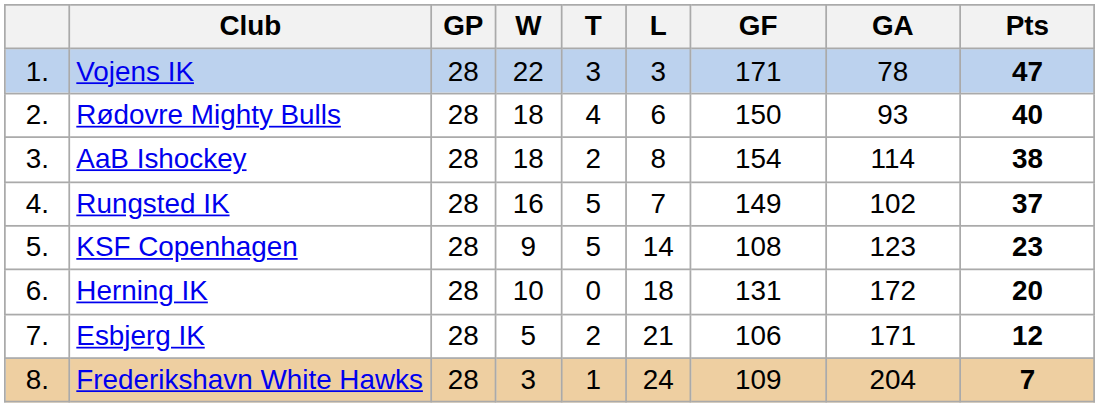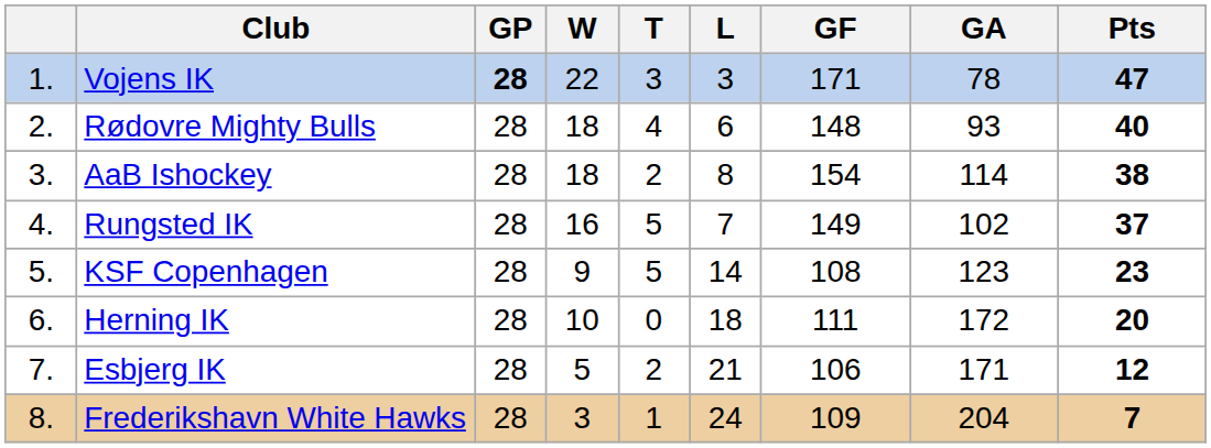Vojens IK | GP: normal -> bold
Rødovre Mighty Bulls | GF: 150 -> 148
Herning IK | GF: 131 -> 111
